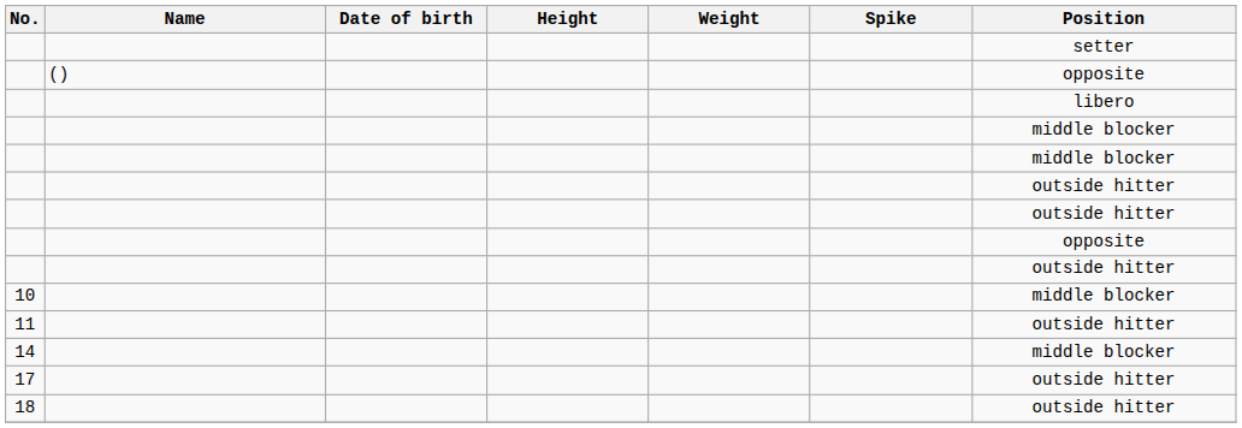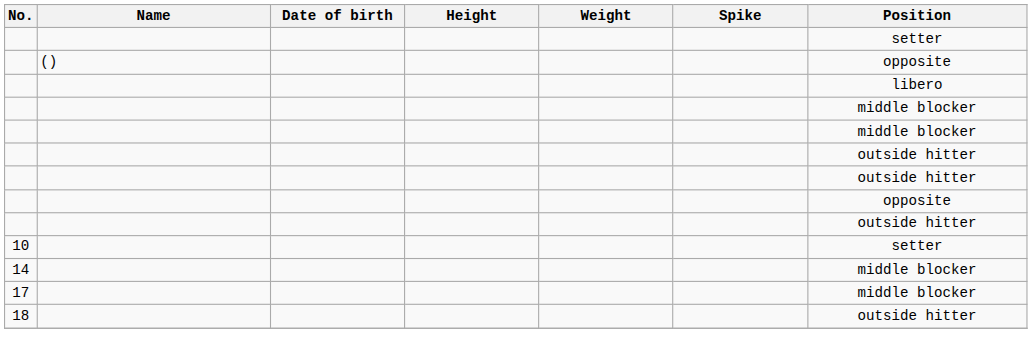10 | Position: middle blocker -> setter
- row: 11 | outside hitter
17 | Position: outside hitter -> middle blocker
